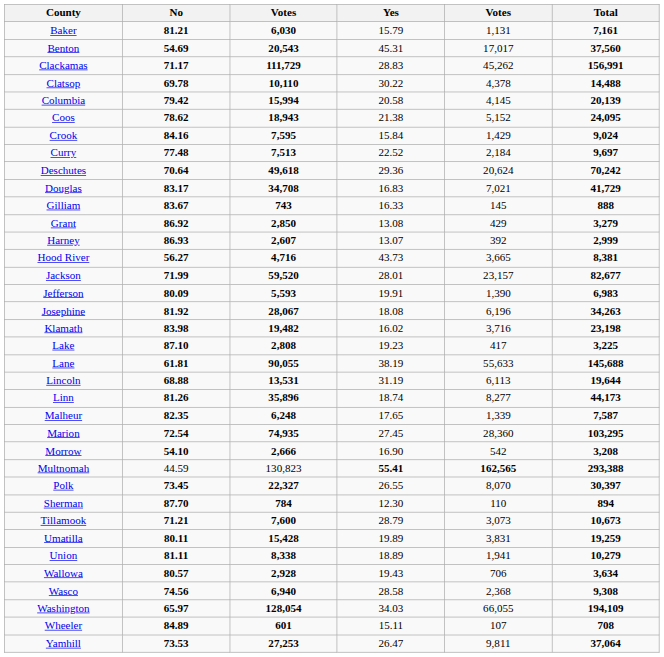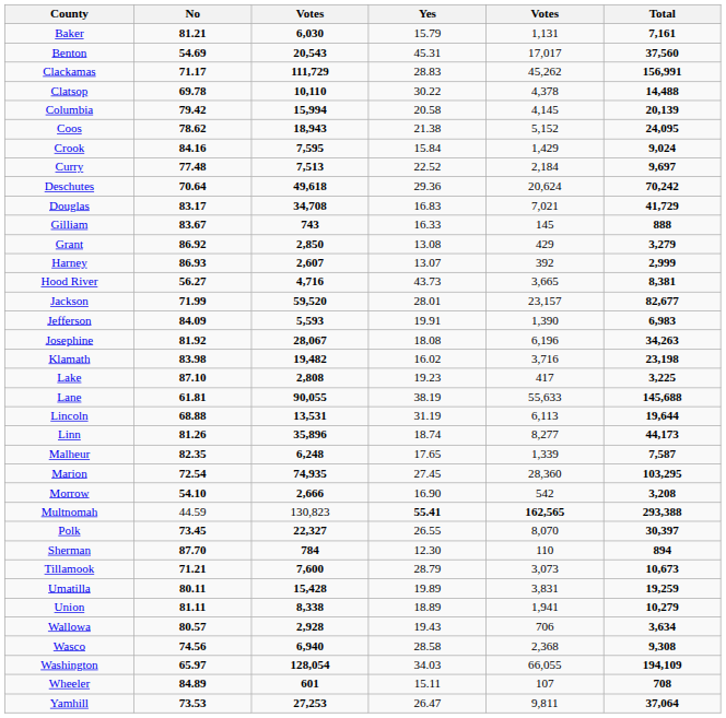Jefferson | No: 80.09 -> 84.09
